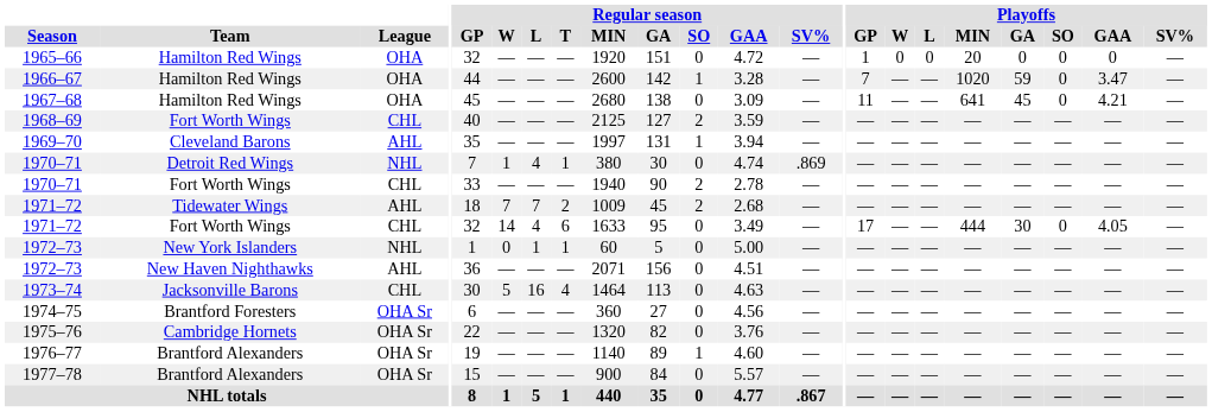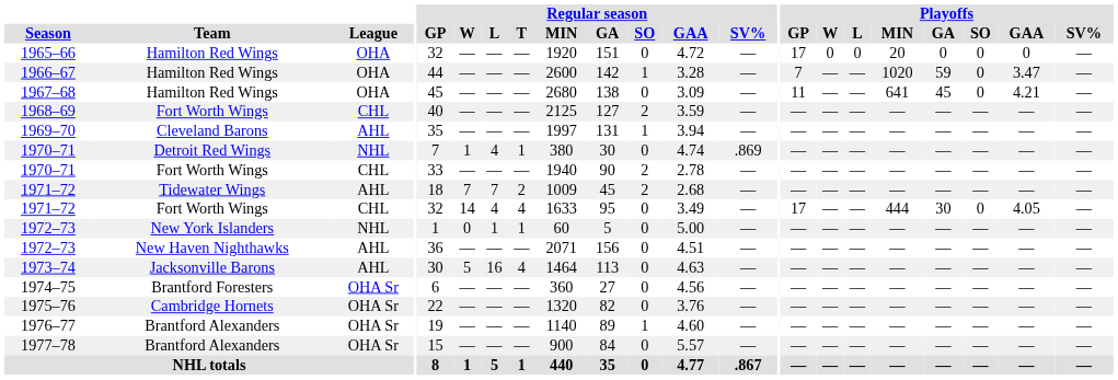1965–66 | Playoffs / GP: 1 -> 17
1971–72 / Fort Worth Wings | Regular season / T: 6 -> 4
1973–74 | League: CHL -> AHL
